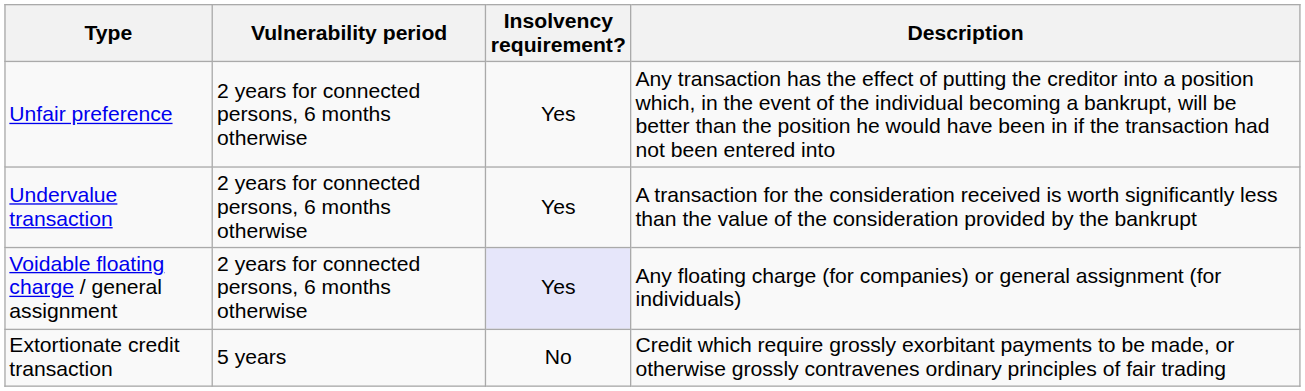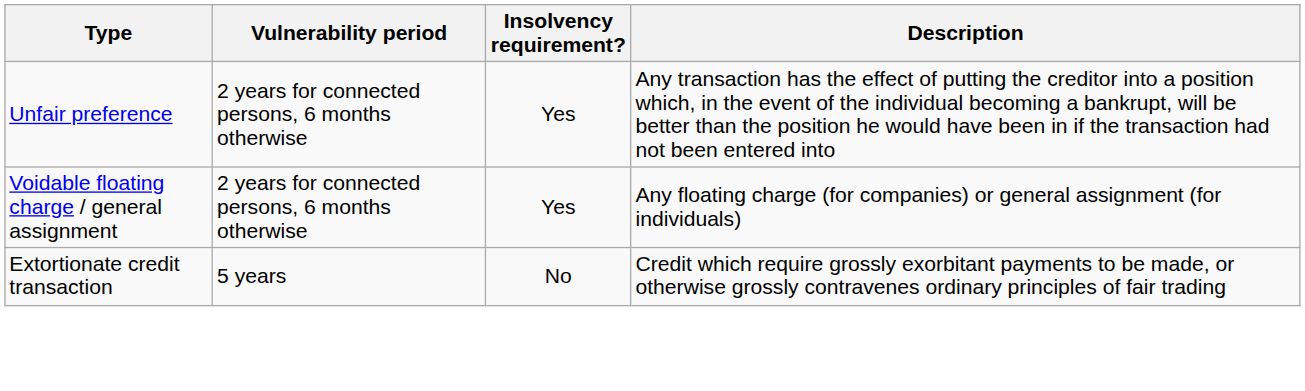- row: Undervalue transaction | 2 years for connected persons, 6 months otherwise | Yes | A transaction for the consideration received is worth significantly less than the value of the consideration provided by the bankrupt
Voidable floating charge / general assignment | Insolvency requirement?: lavender background -> no background
